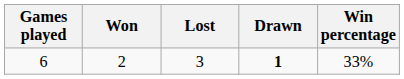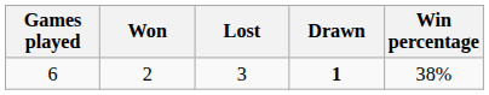6 | Win percentage: 33% -> 38%
